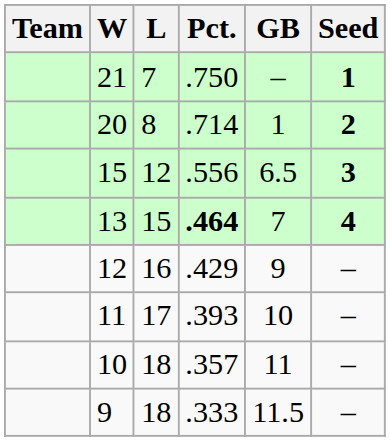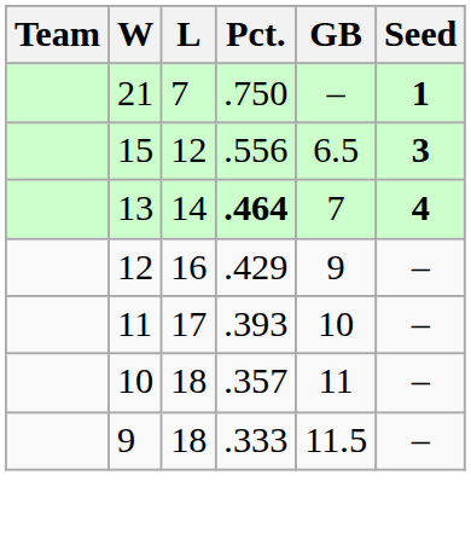- row: 20 | 8 | .714 | 1 | 2
13 | L: 15 -> 14
